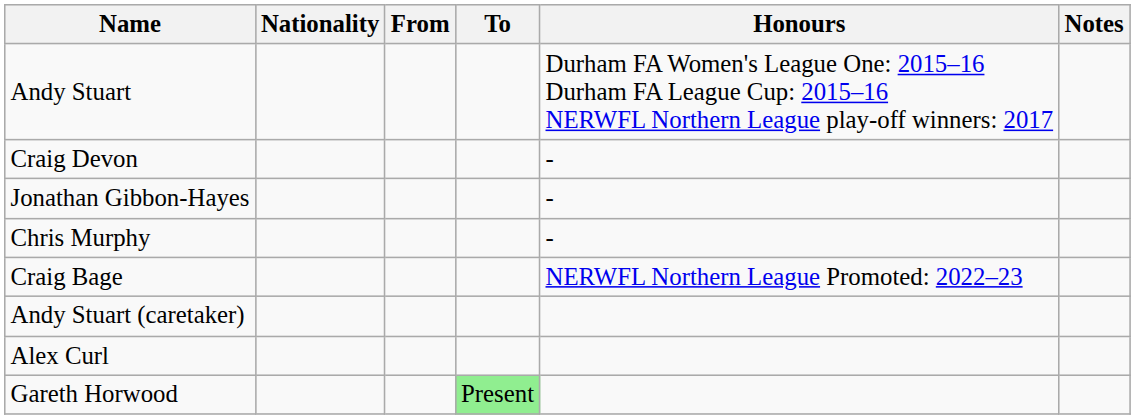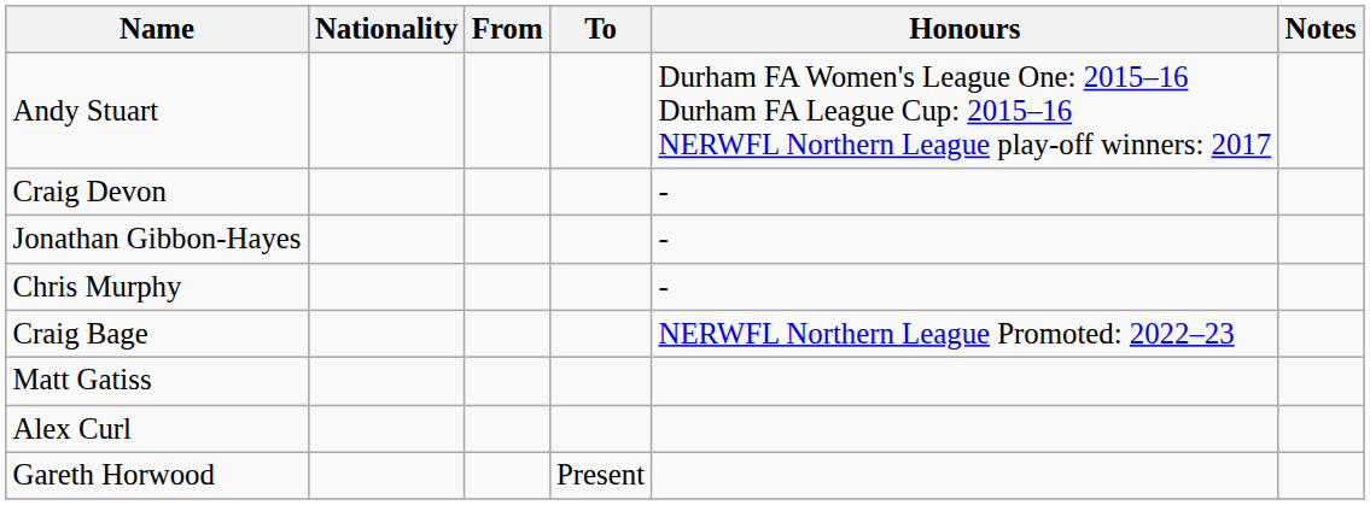- row: Andy Stuart (caretaker)
+ row: Matt Gatiss
Gareth Horwood | To: lightgreen background -> no background
